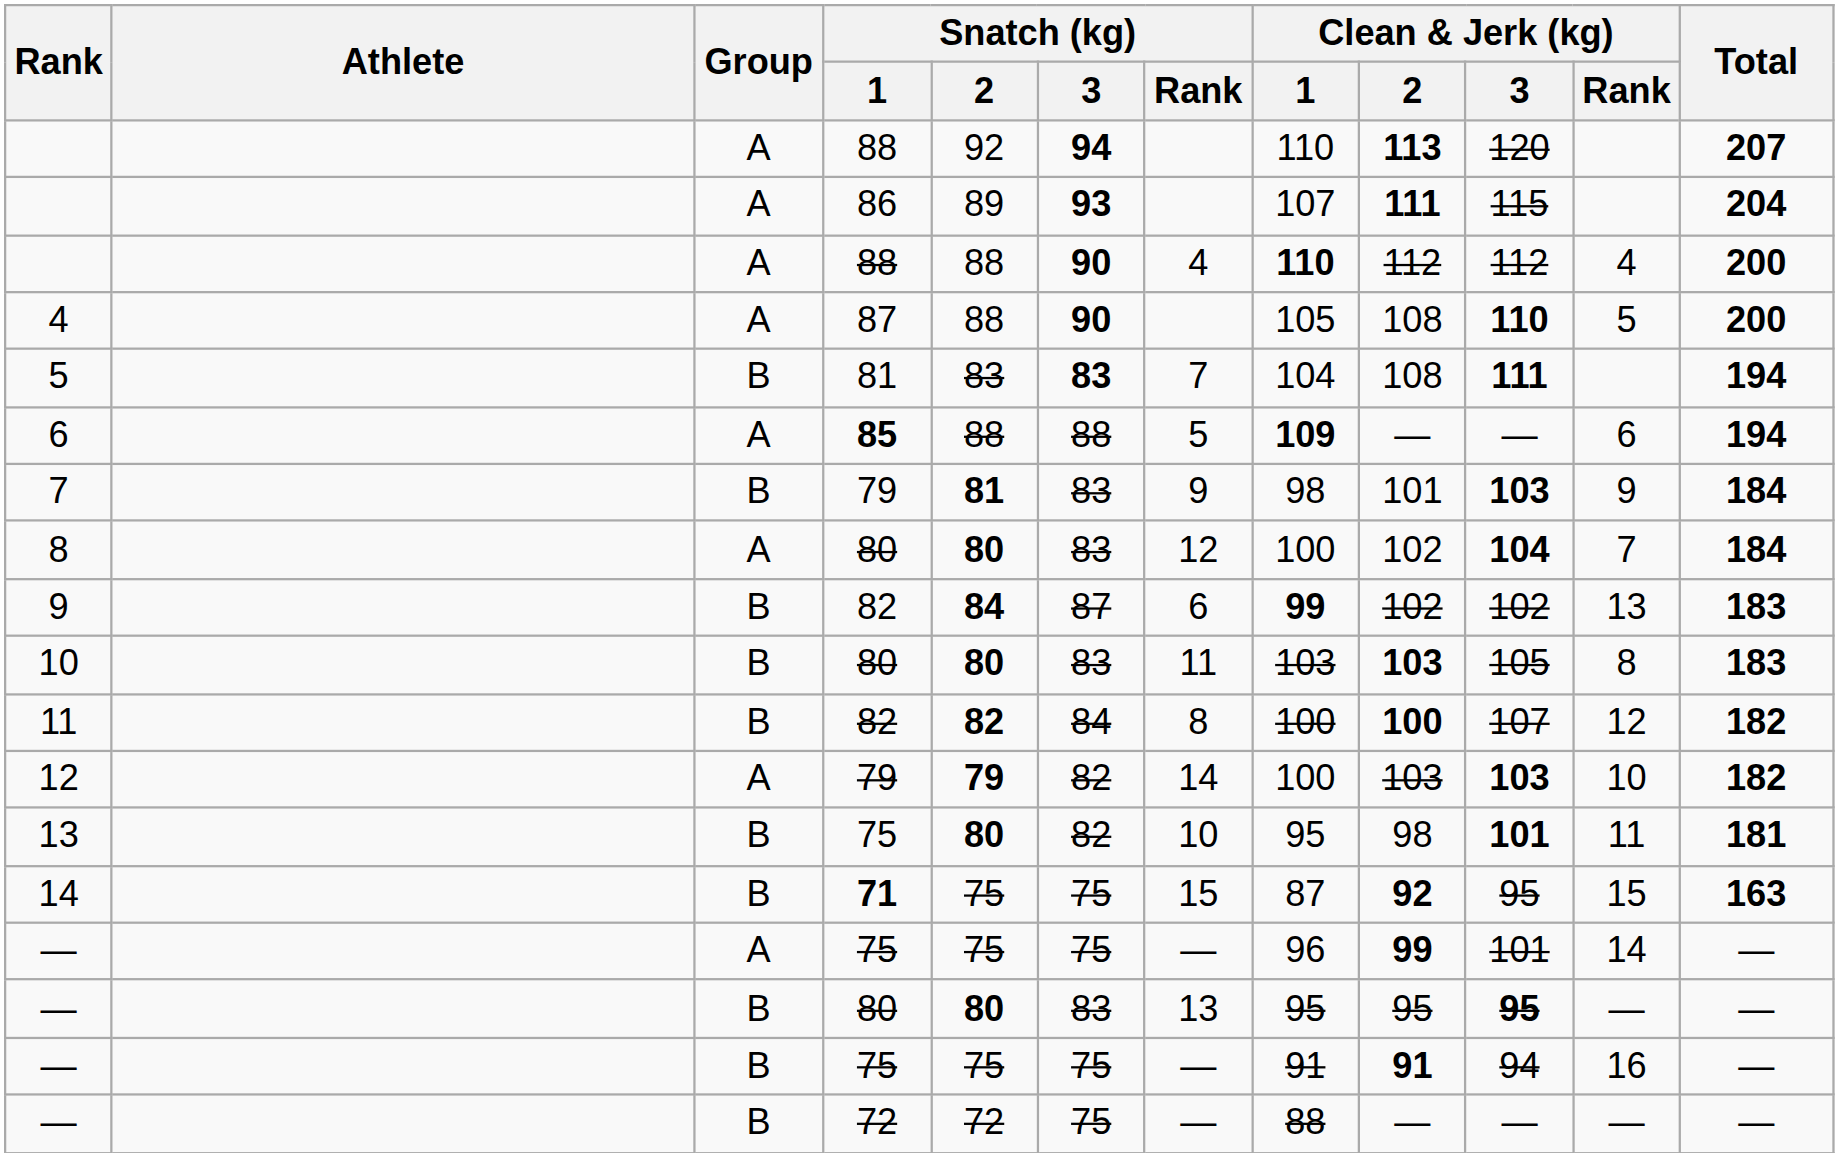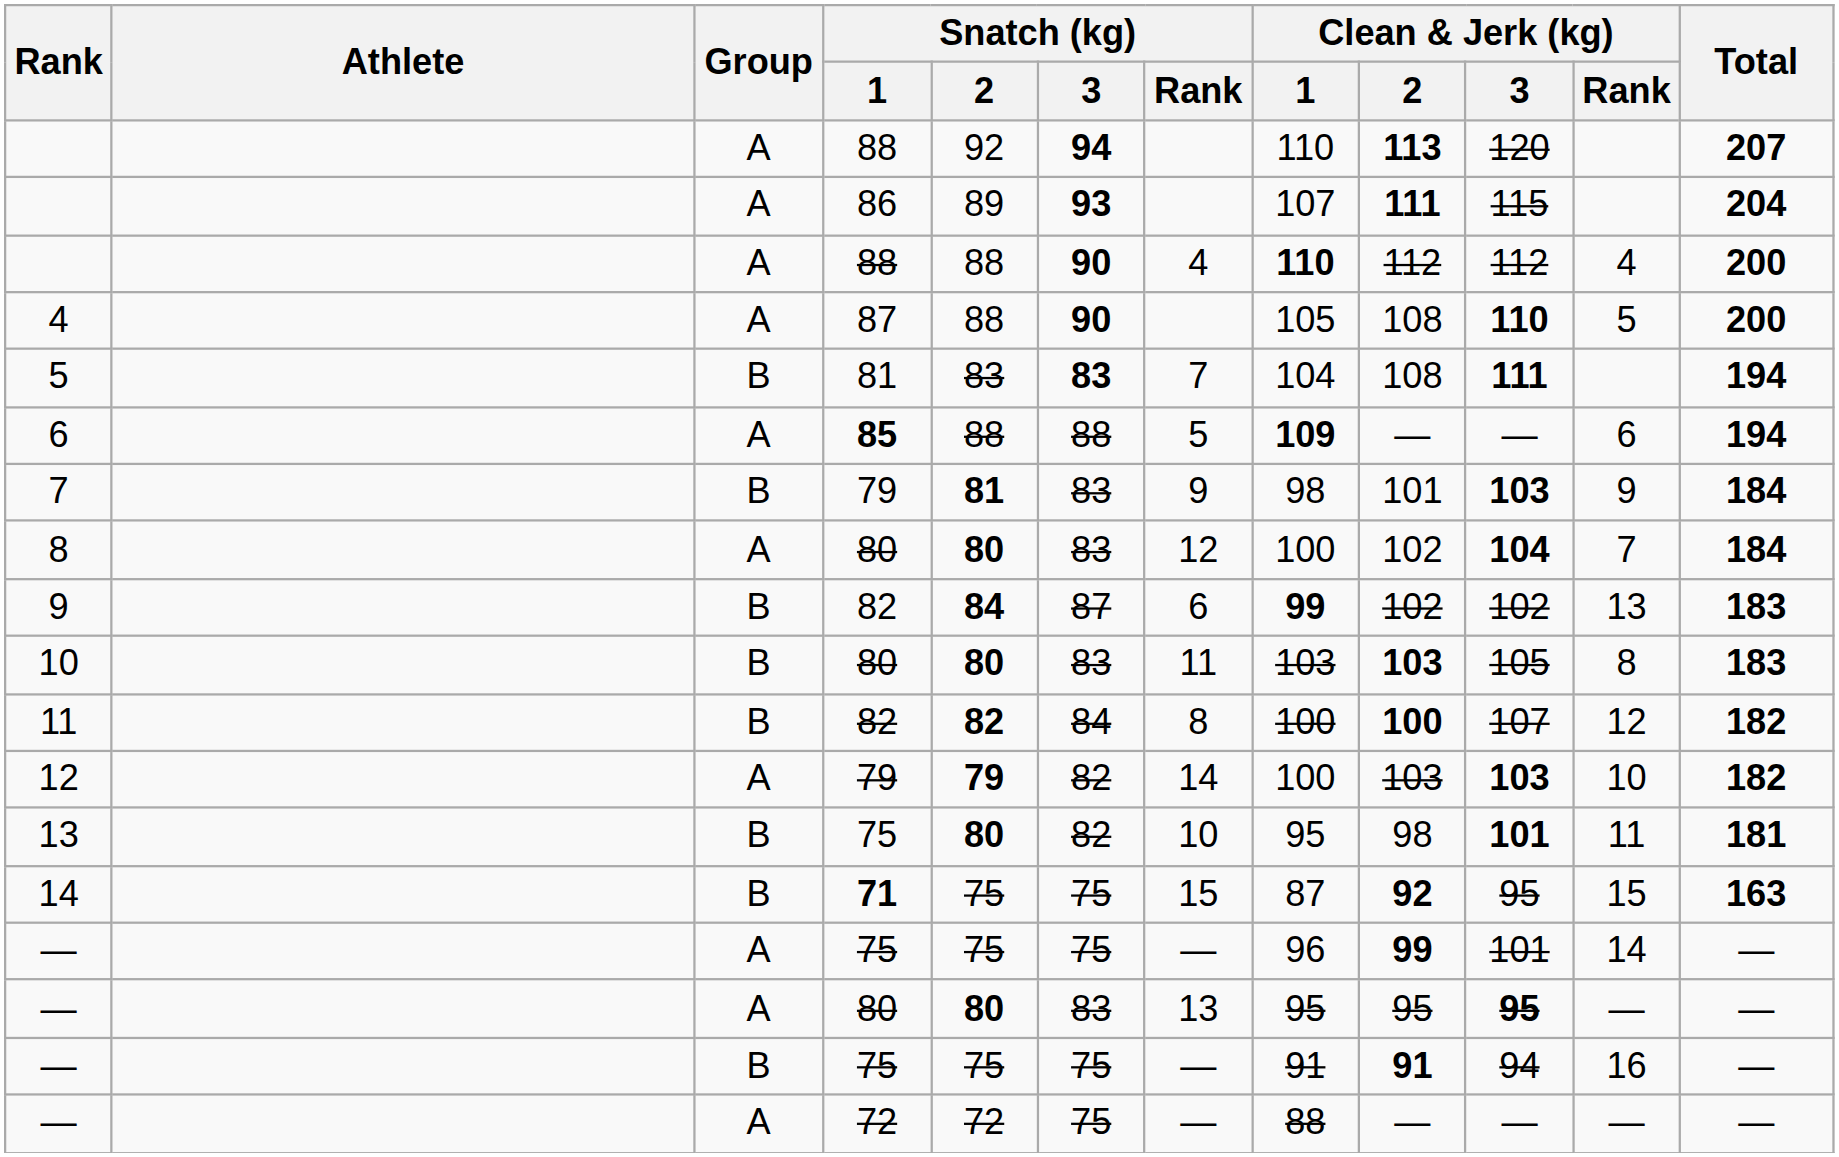— / 80 | Group: B -> A
— / 72 | Group: B -> A
